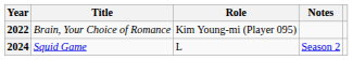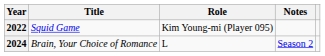2022 | Title: Brain, Your Choice of Romance -> Squid Game
2024 | Title: Squid Game -> Brain, Your Choice of Romance
